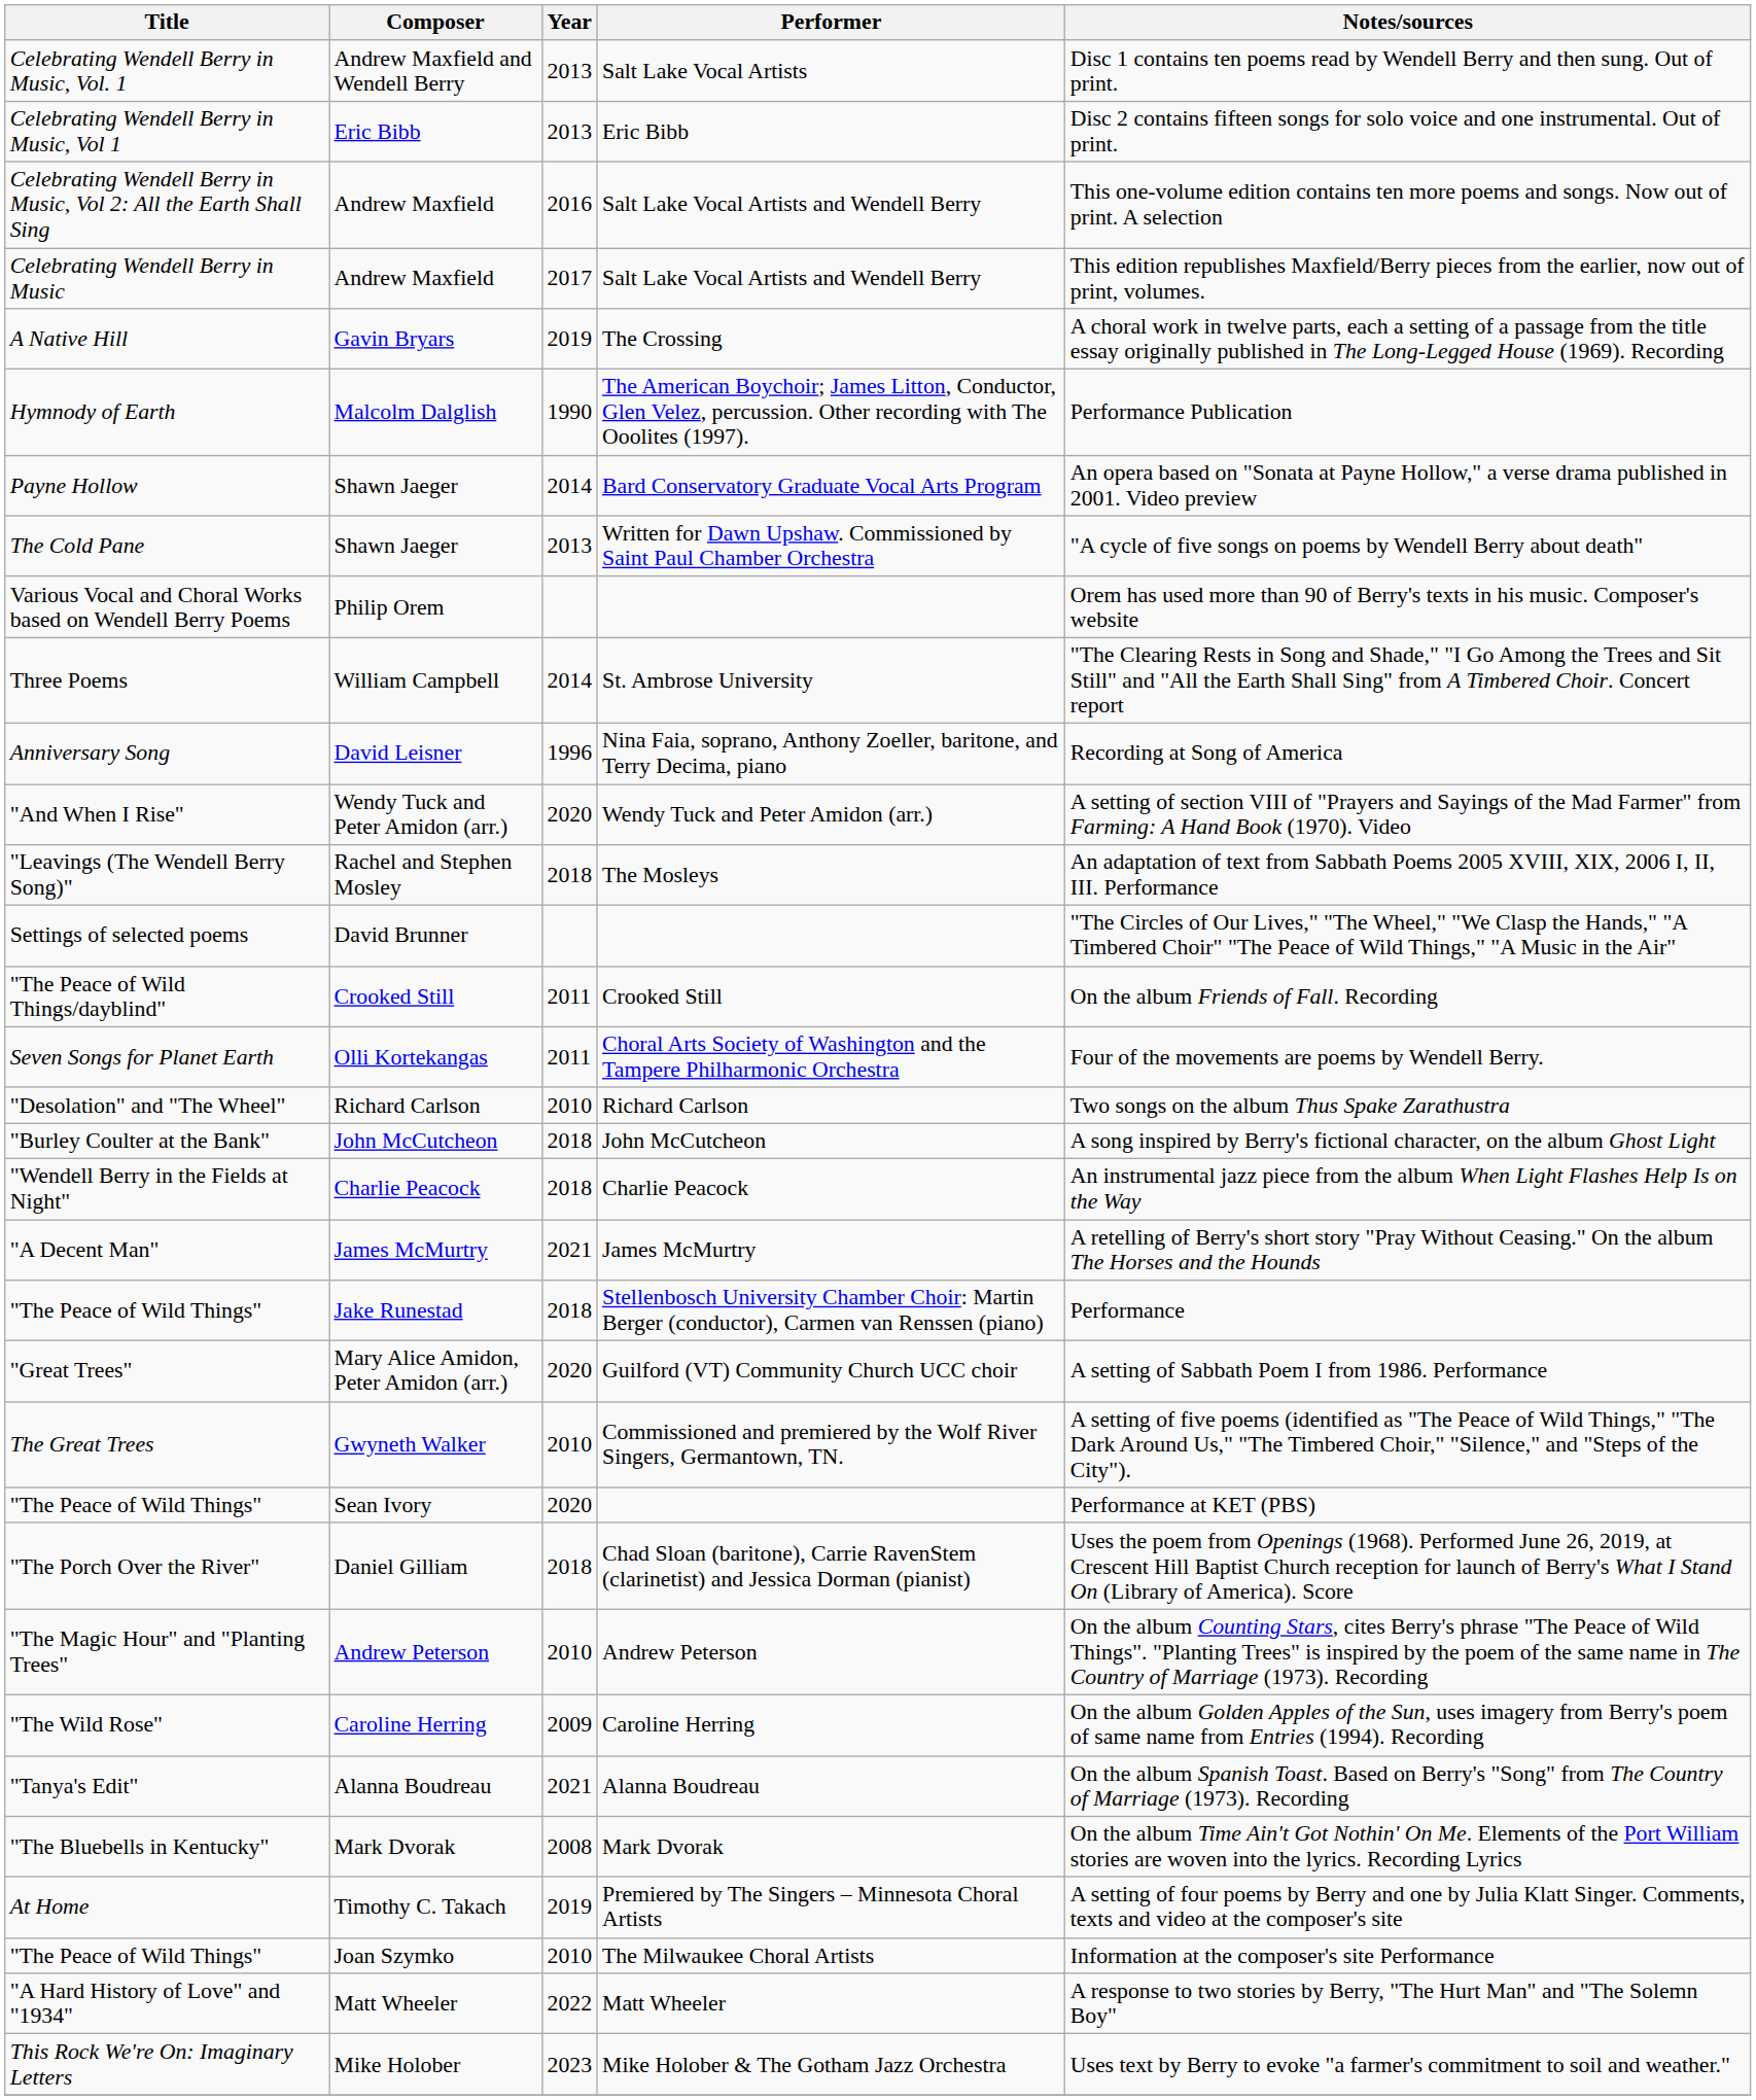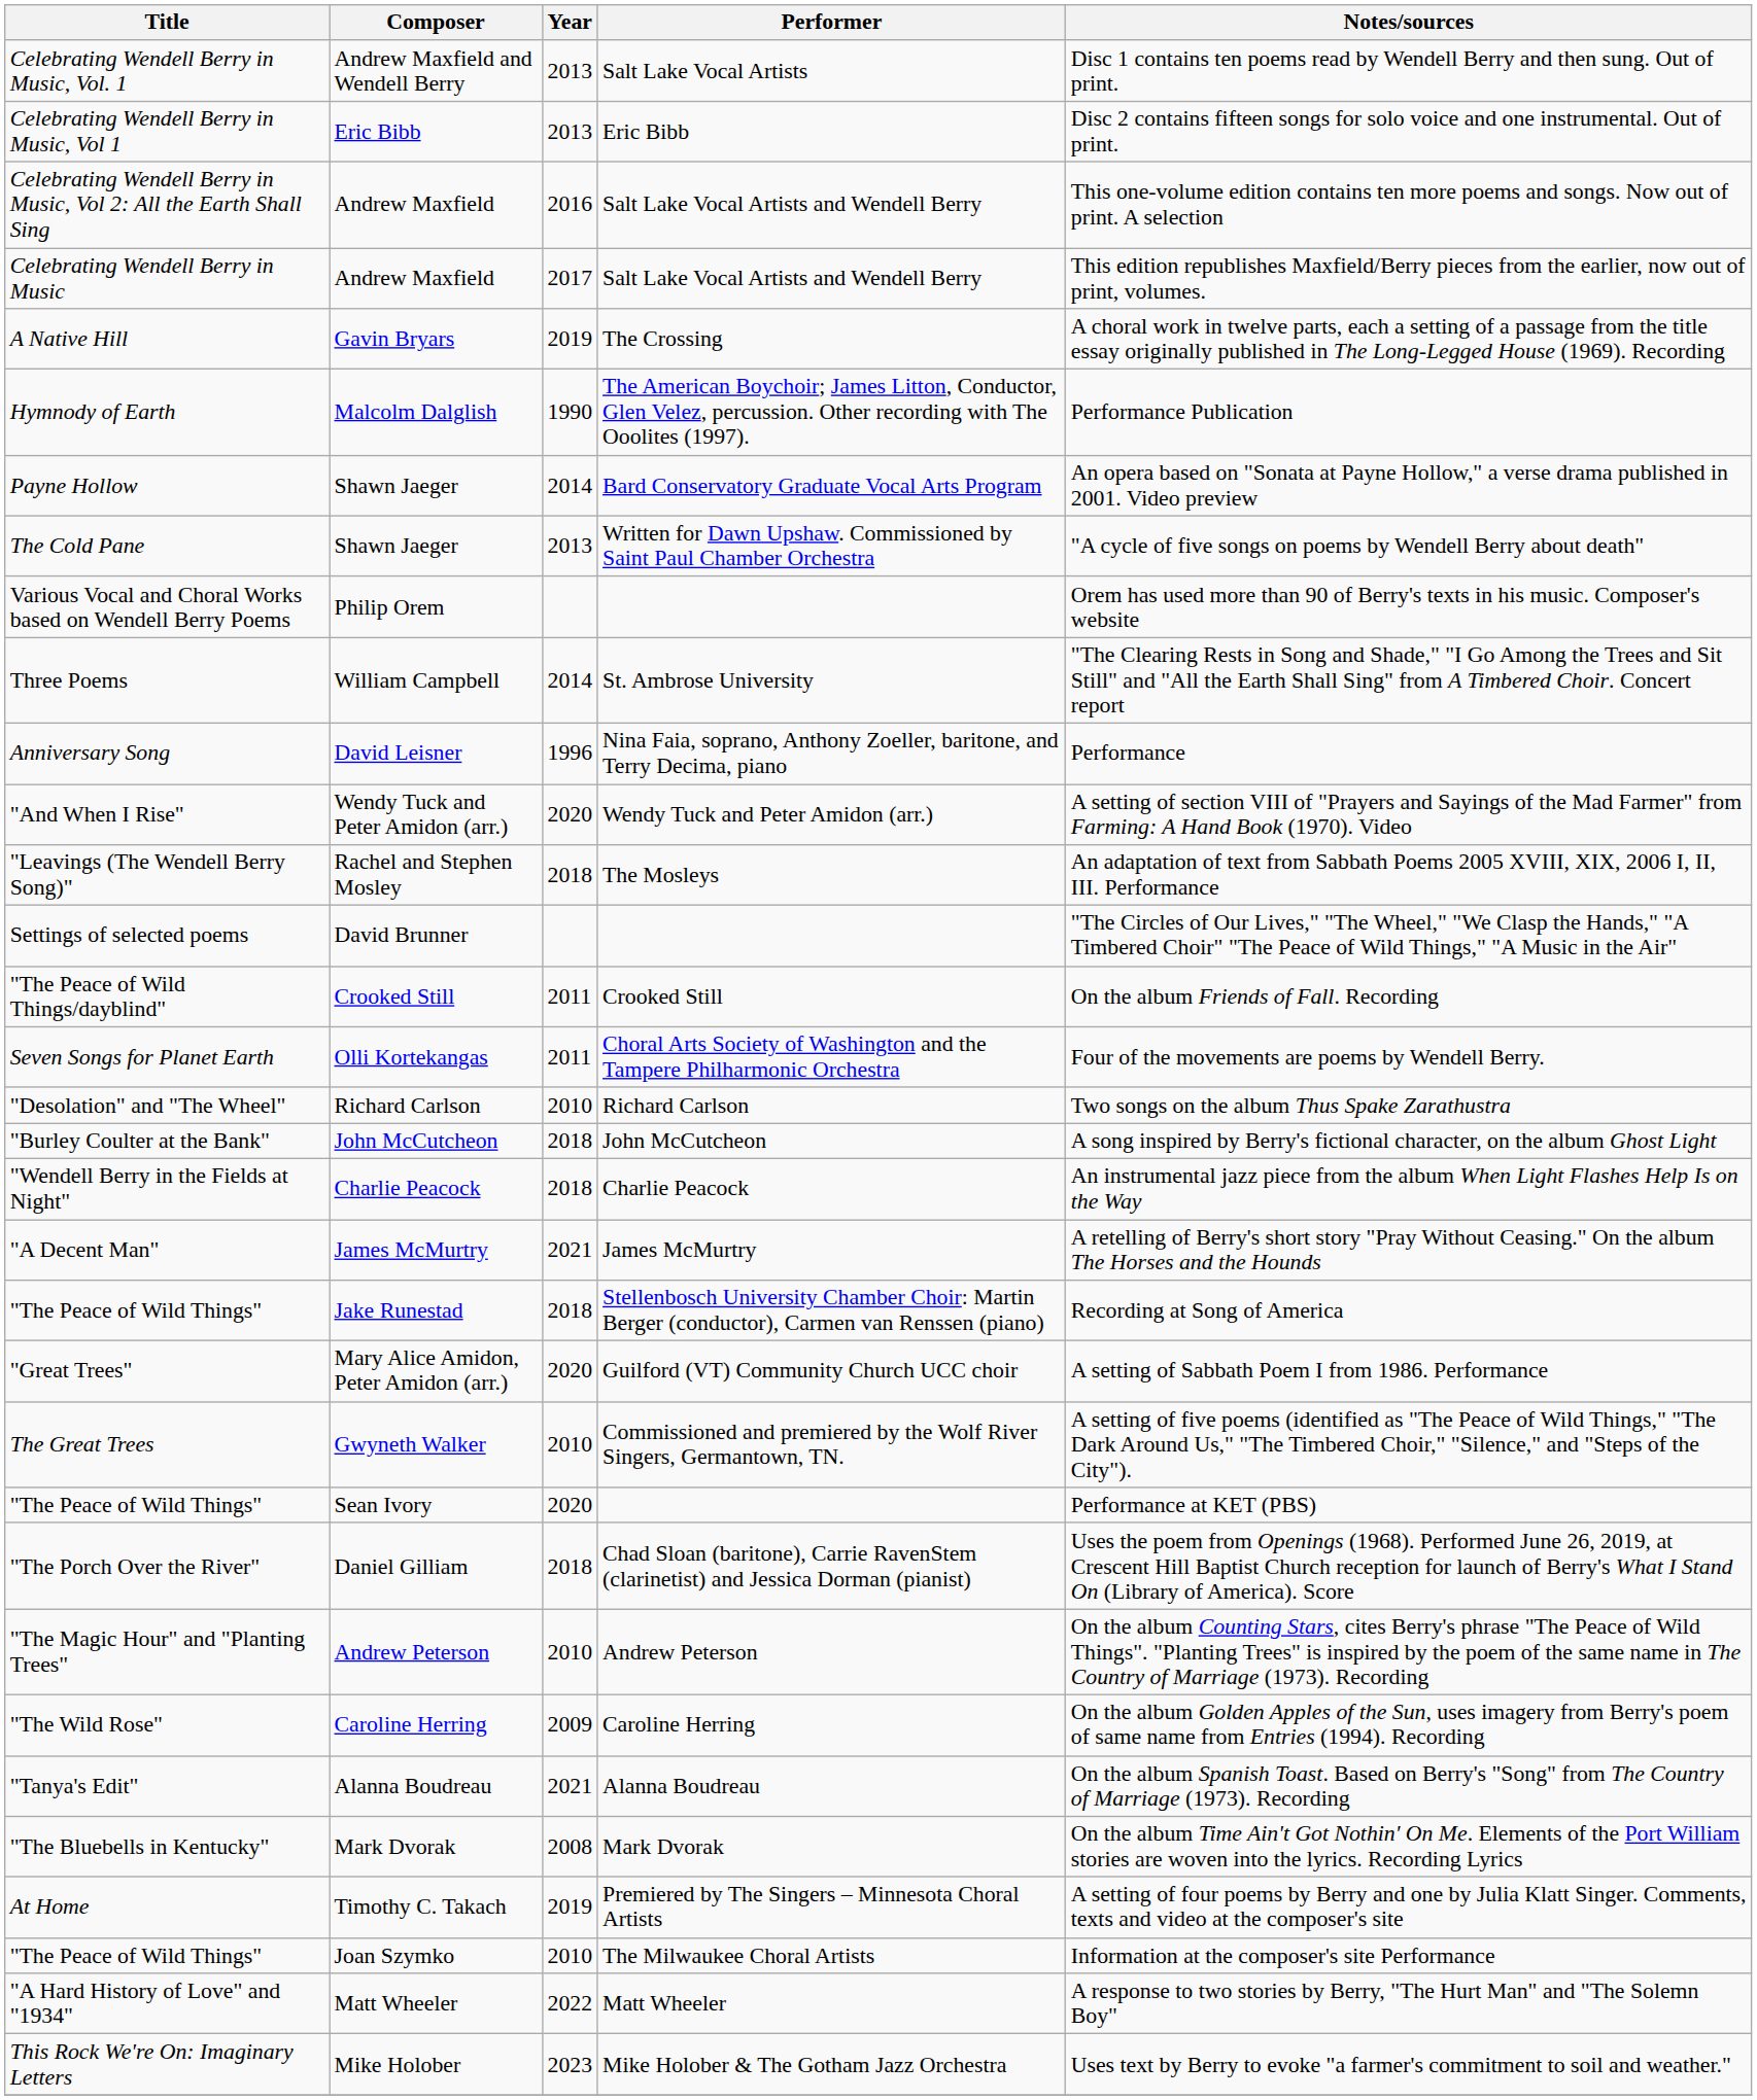Anniversary Song | Notes/sources: Recording at Song of America -> Performance
"The Peace of Wild Things" / Jake Runestad | Notes/sources: Performance -> Recording at Song of America
